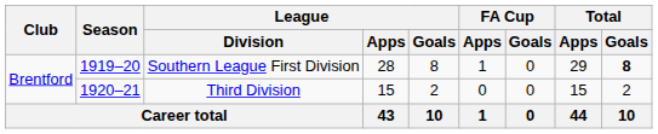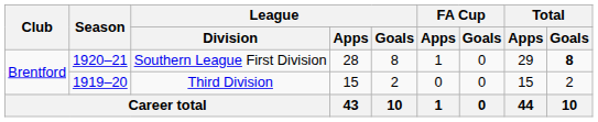Southern League First Division | Season: 1919–20 -> 1920–21
Third Division | Season: 1920–21 -> 1919–20
